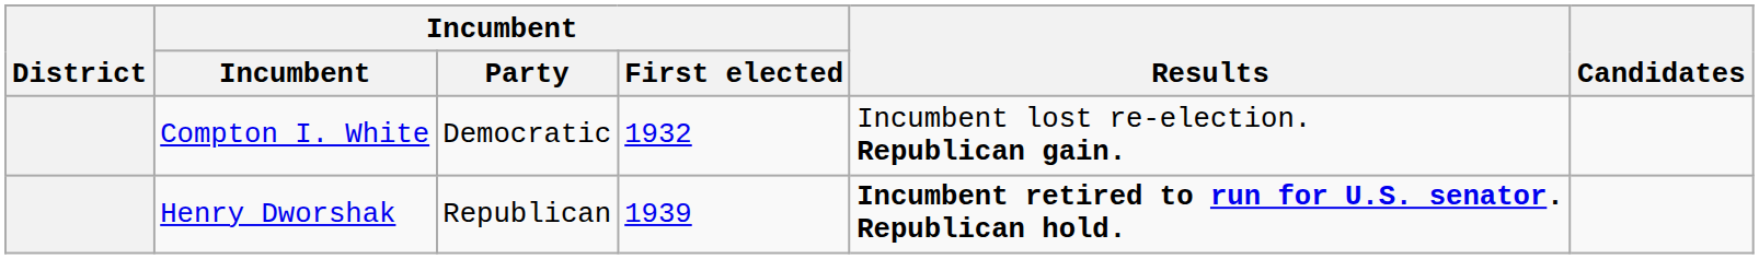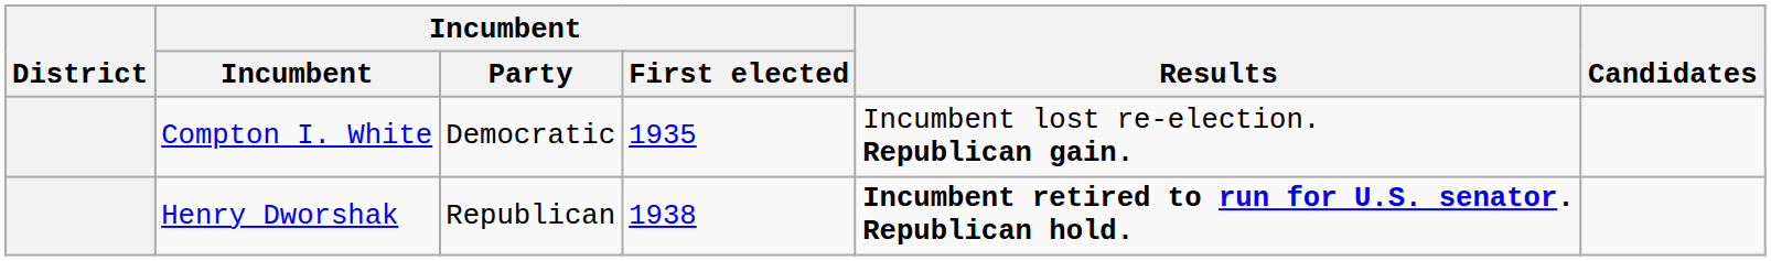Compton I. White | Incumbent / First elected: 1932 -> 1935
Henry Dworshak | Incumbent / First elected: 1939 -> 1938
